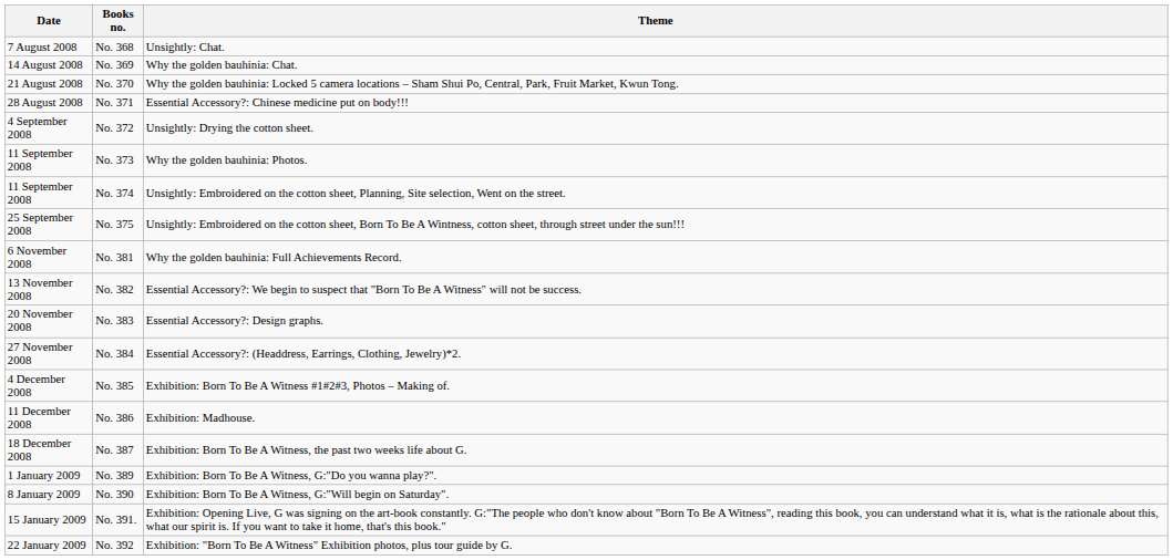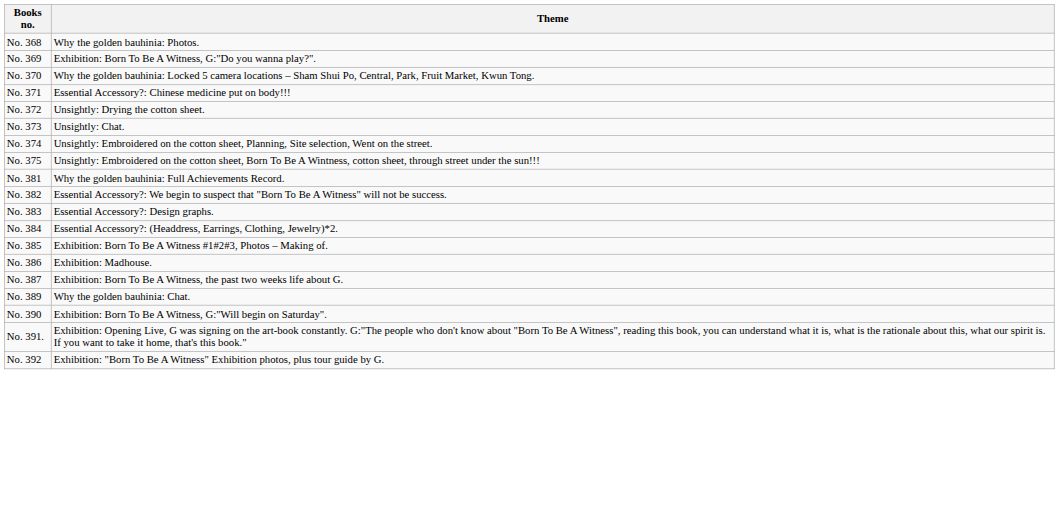- column: Date | 7 August 2008 | 14 August 2008 | 21 August 2008 | 28 August 2008 | 4 September 2008 | 11 September 2008 | 11 September 2008 | 25 September 2008 | 6 November 2008 | 13 November 2008 | 20 November 2008 | 27 November 2008 | 4 December 2008 | 11 December 2008 | 18 December 2008 | 1 January 2009 | 8 January 2009 | 15 January 2009 | 22 January 2009
No. 368 | Theme: Unsightly: Chat. -> Why the golden bauhinia: Photos.
No. 369 | Theme: Why the golden bauhinia: Chat. -> Exhibition: Born To Be A Witness, G:"Do you wanna play?".
No. 373 | Theme: Why the golden bauhinia: Photos. -> Unsightly: Chat.
No. 389 | Theme: Exhibition: Born To Be A Witness, G:"Do you wanna play?". -> Why the golden bauhinia: Chat.
